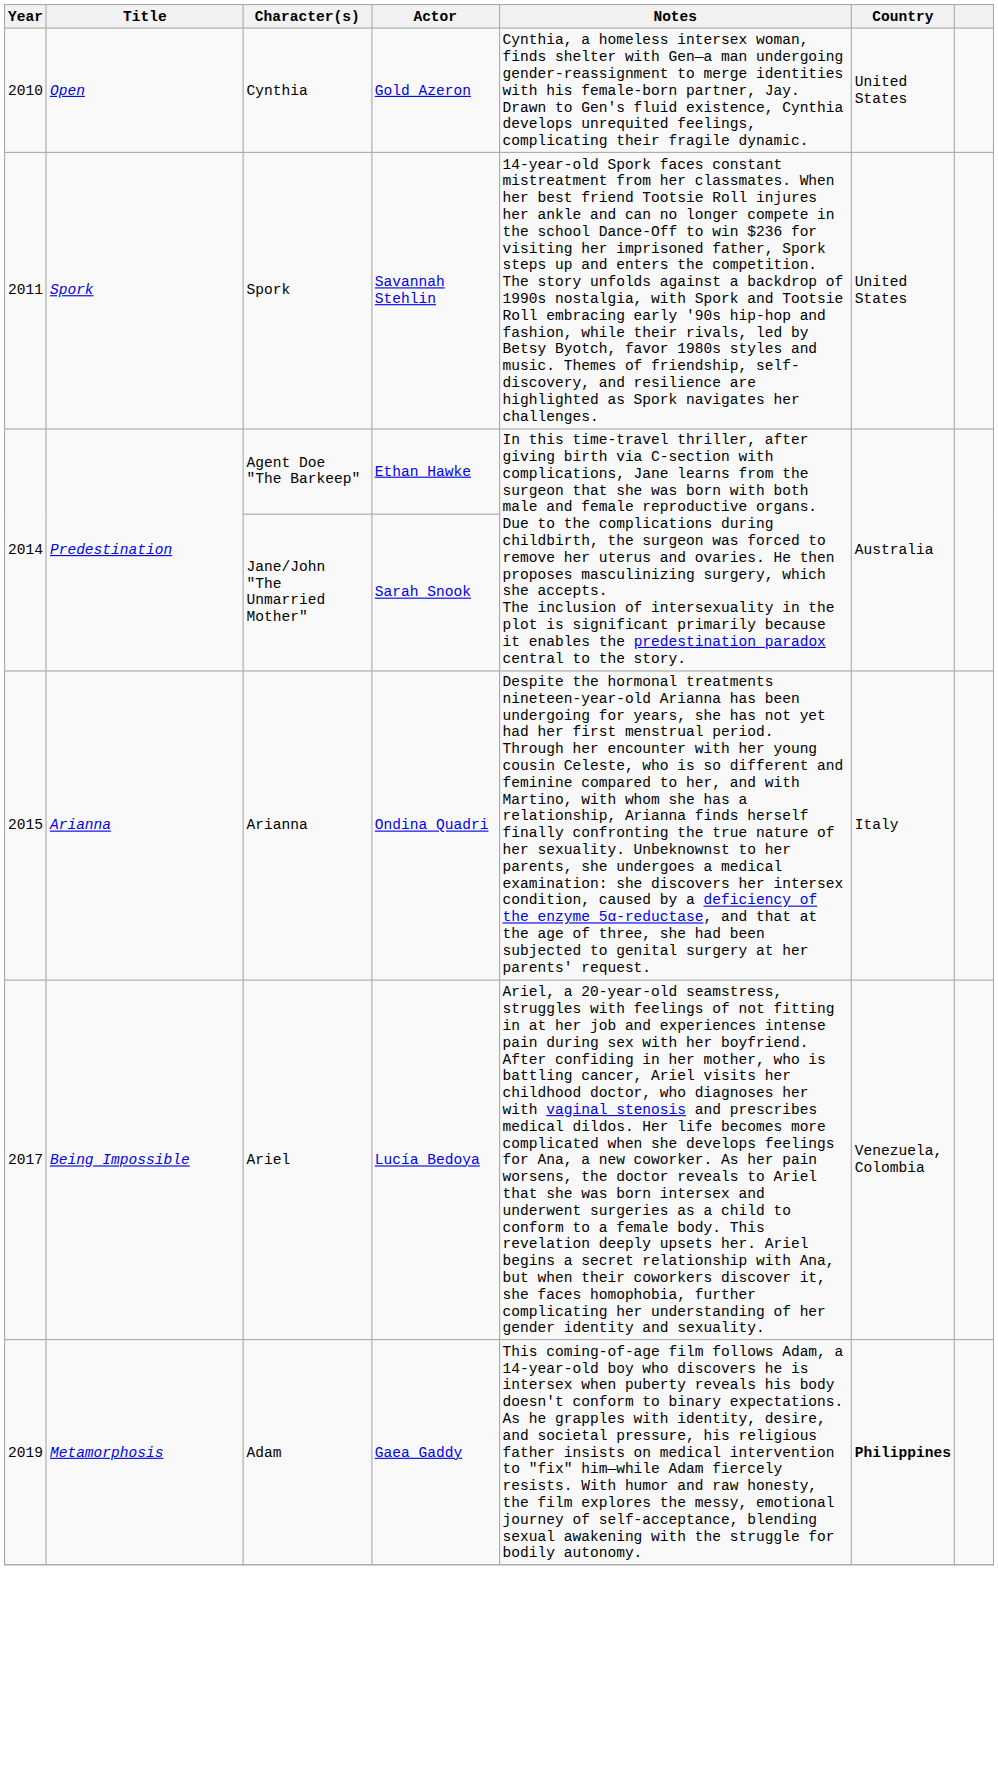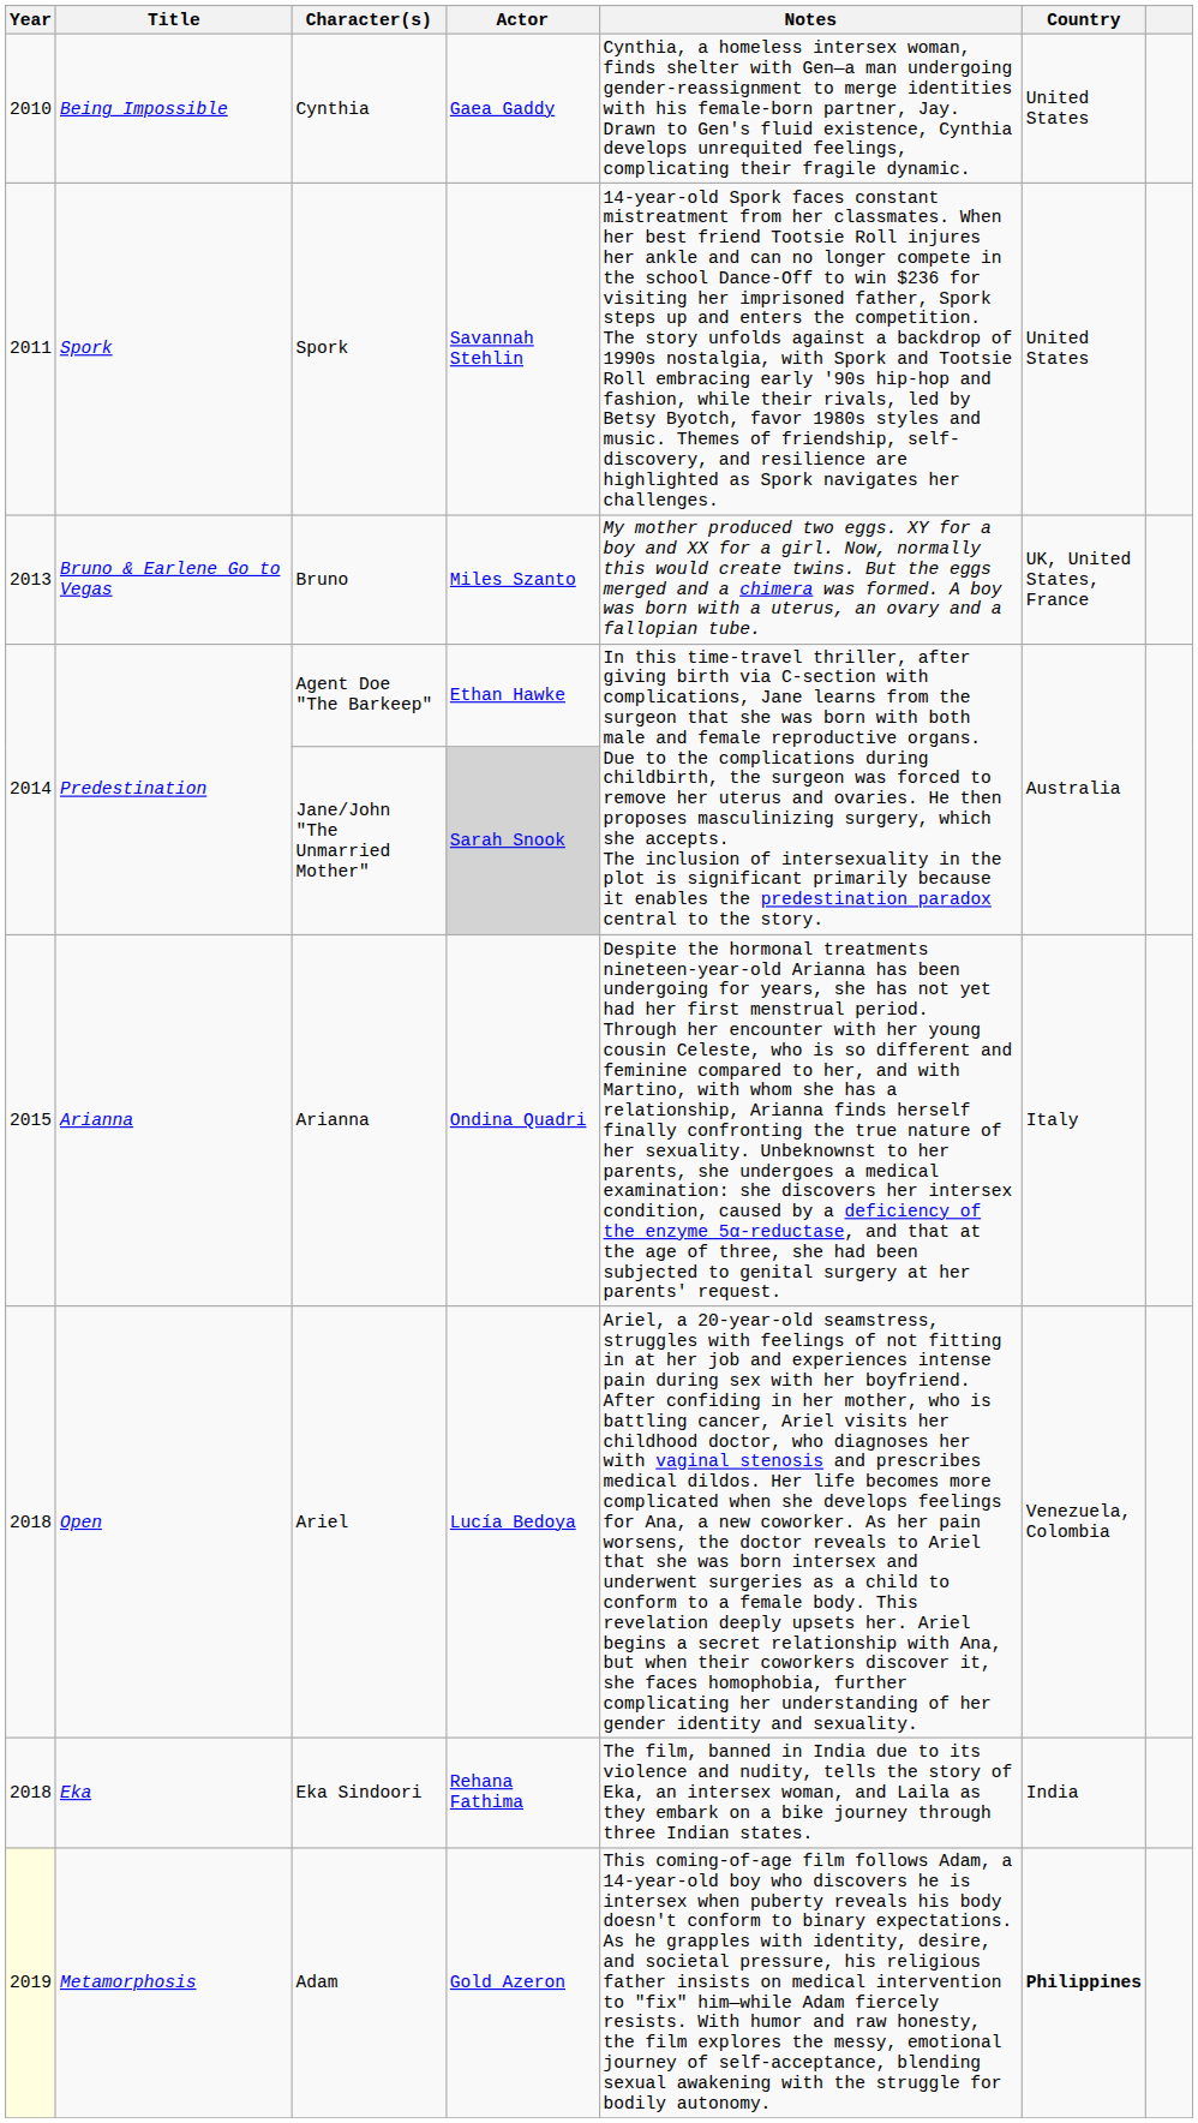Cynthia | Title: Open -> Being Impossible
Cynthia | Actor: Gold Azeron -> Gaea Gaddy
+ row: 2013 | Bruno & Earlene Go to Vegas | Bruno | Miles Szanto | My mother produced two eggs. XY for a boy and XX for a girl. Now, normally this would create twins. But the eggs merged and a chimera was formed. A boy was born with a uterus, an ovary and a fallopian tube. | UK, United States, France
Jane/John "The Unmarried Mother" | Actor: no background -> lightgrey background
Ariel | Year: 2017 -> 2018
Ariel | Title: Being Impossible -> Open
+ row: 2018 | Eka | Eka Sindoori | Rehana Fathima | The film, banned in India due to its violence and nudity, tells the story of Eka, an intersex woman, and Laila as they embark on a bike journey through three Indian states. | India
Adam | Year: no background -> lightyellow background
Adam | Actor: Gaea Gaddy -> Gold Azeron
